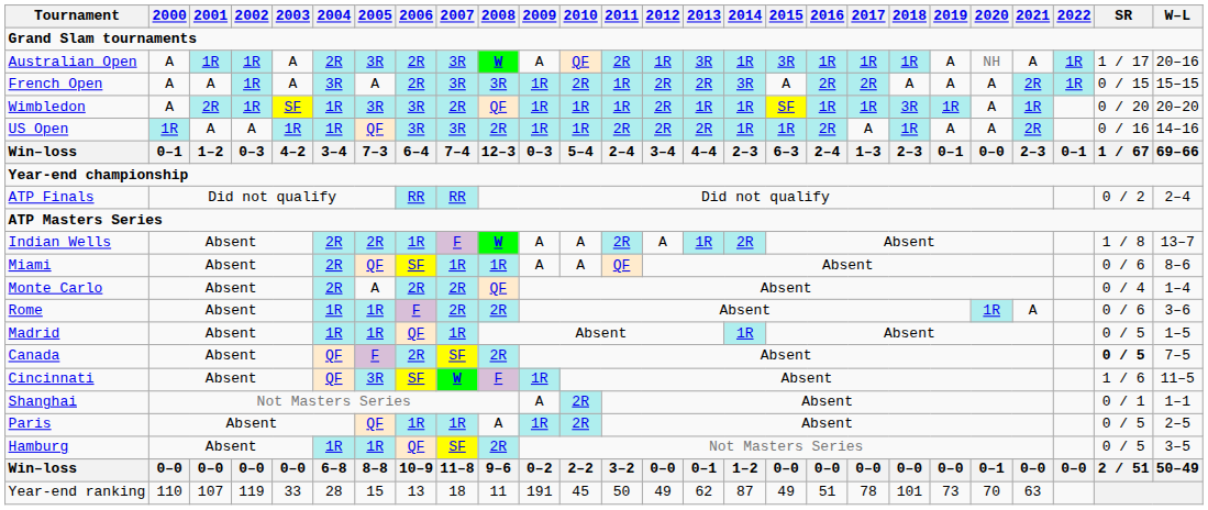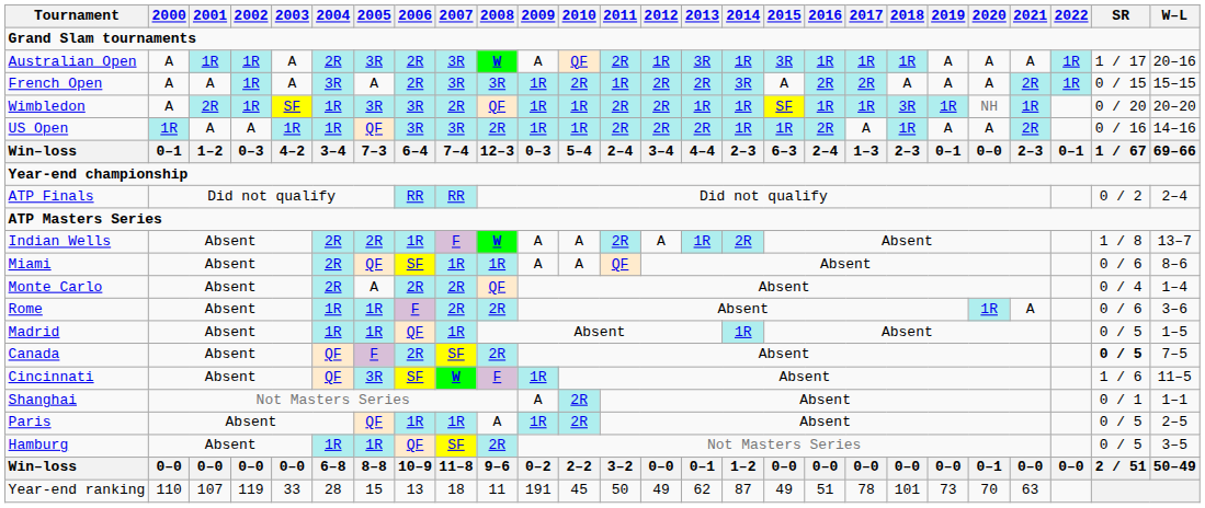Australian Open | 2020: NH -> A
Wimbledon | 2011: 1R -> 2R
Wimbledon | 2020: A -> NH
